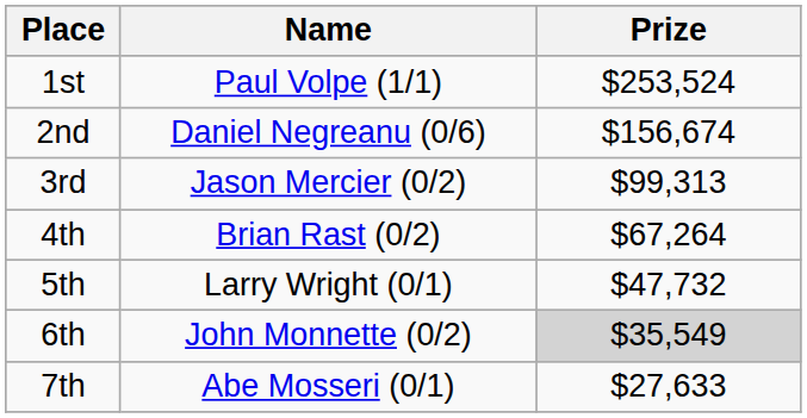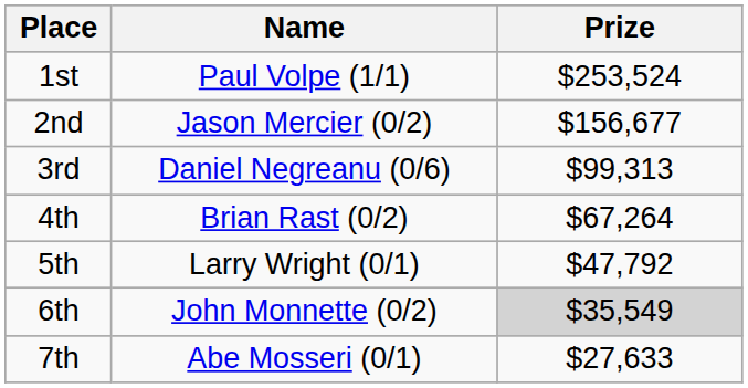2nd | Name: Daniel Negreanu (0/6) -> Jason Mercier (0/2)
2nd | Prize: $156,674 -> $156,677
3rd | Name: Jason Mercier (0/2) -> Daniel Negreanu (0/6)
5th | Prize: $47,732 -> $47,792
